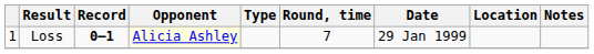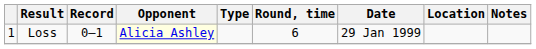Loss | Record: bold -> normal
Loss | Round, time: 7 -> 6
